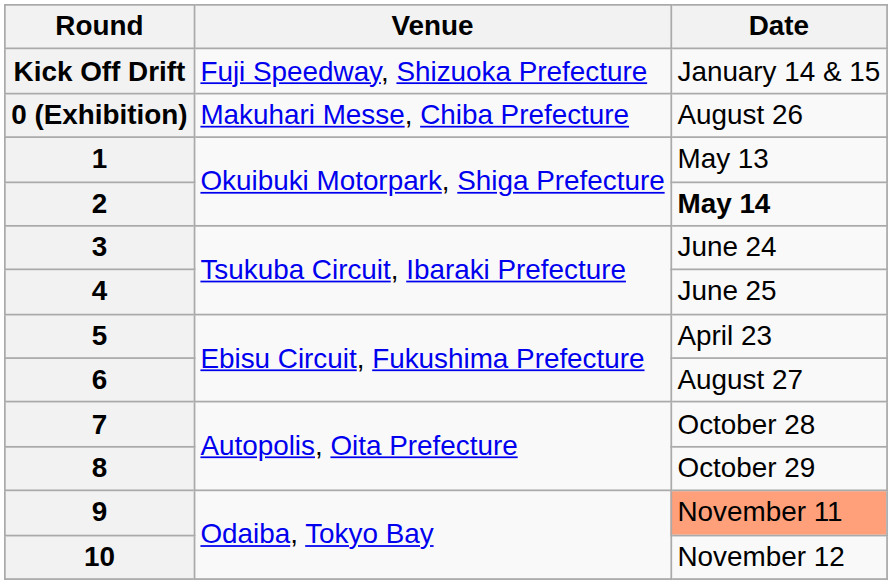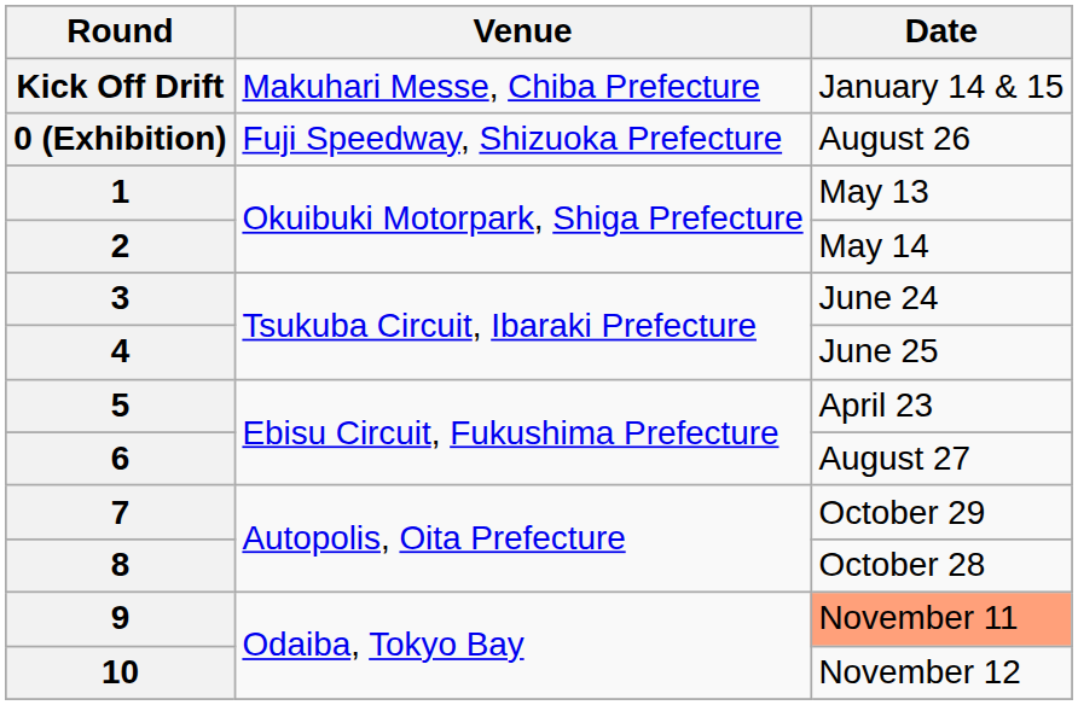Kick Off Drift | Venue: Fuji Speedway, Shizuoka Prefecture -> Makuhari Messe, Chiba Prefecture
0 (Exhibition) | Venue: Makuhari Messe, Chiba Prefecture -> Fuji Speedway, Shizuoka Prefecture
2 | Date: bold -> normal
7 | Date: October 28 -> October 29
8 | Date: October 29 -> October 28
